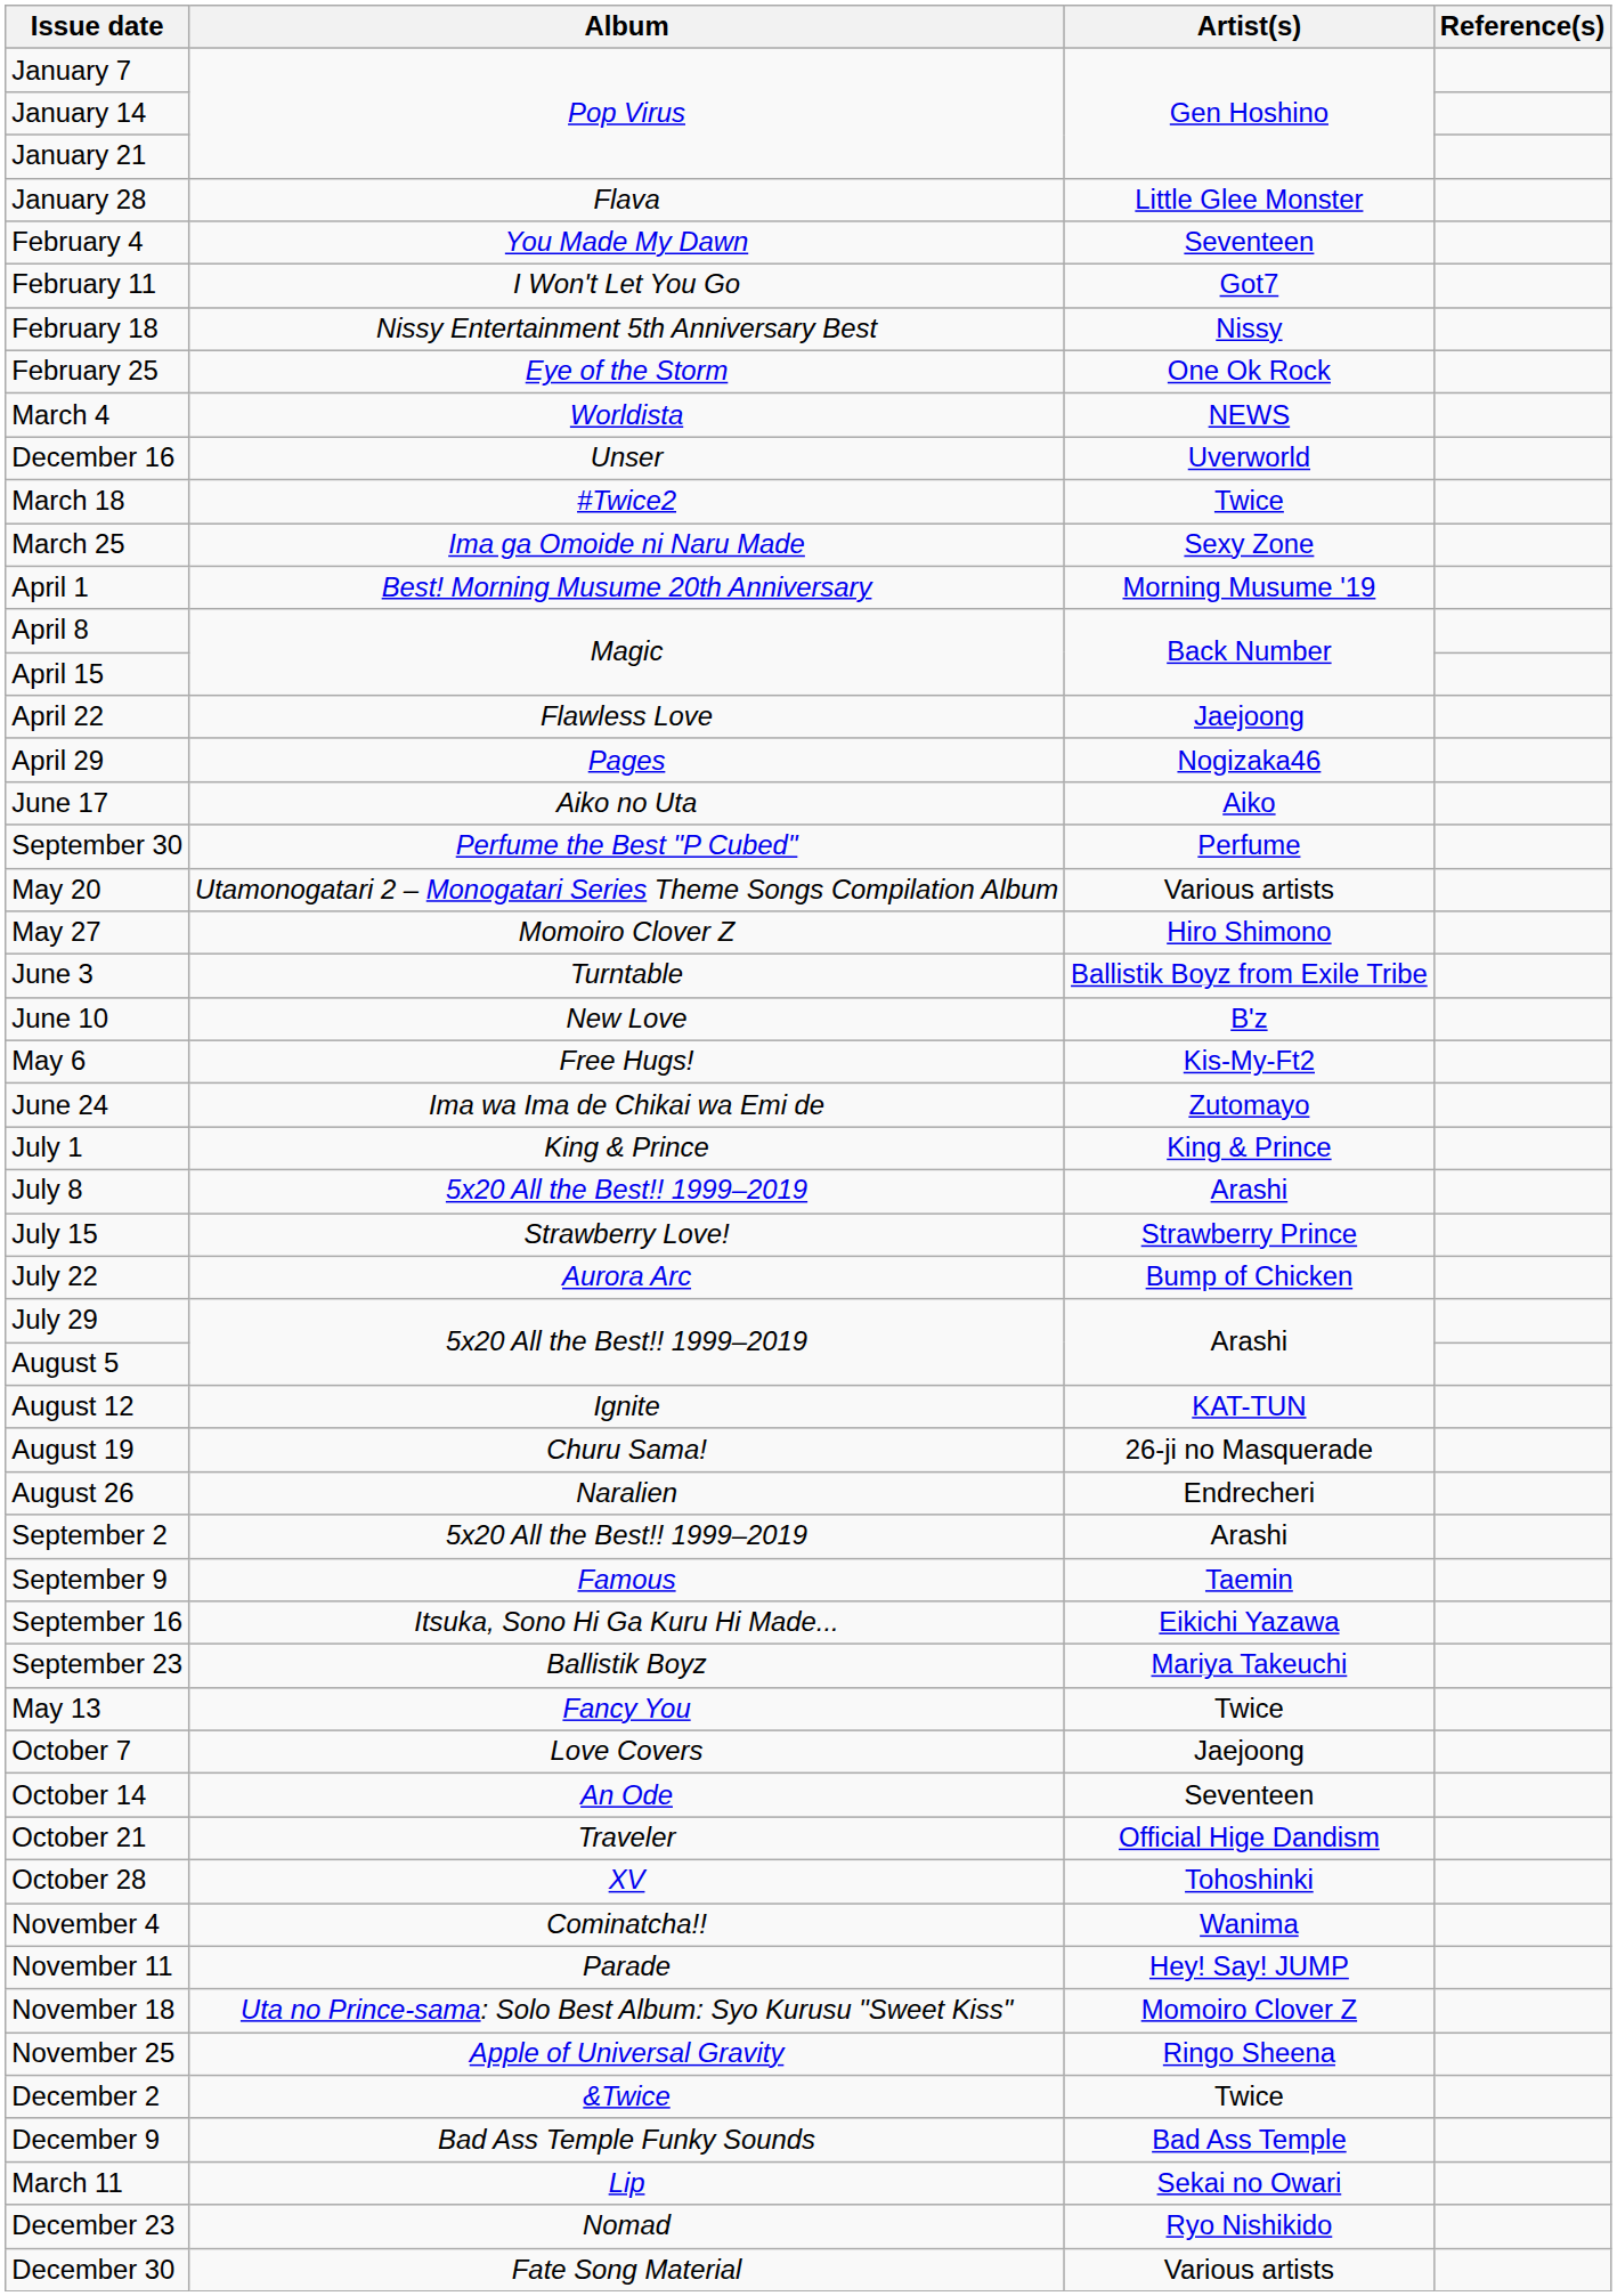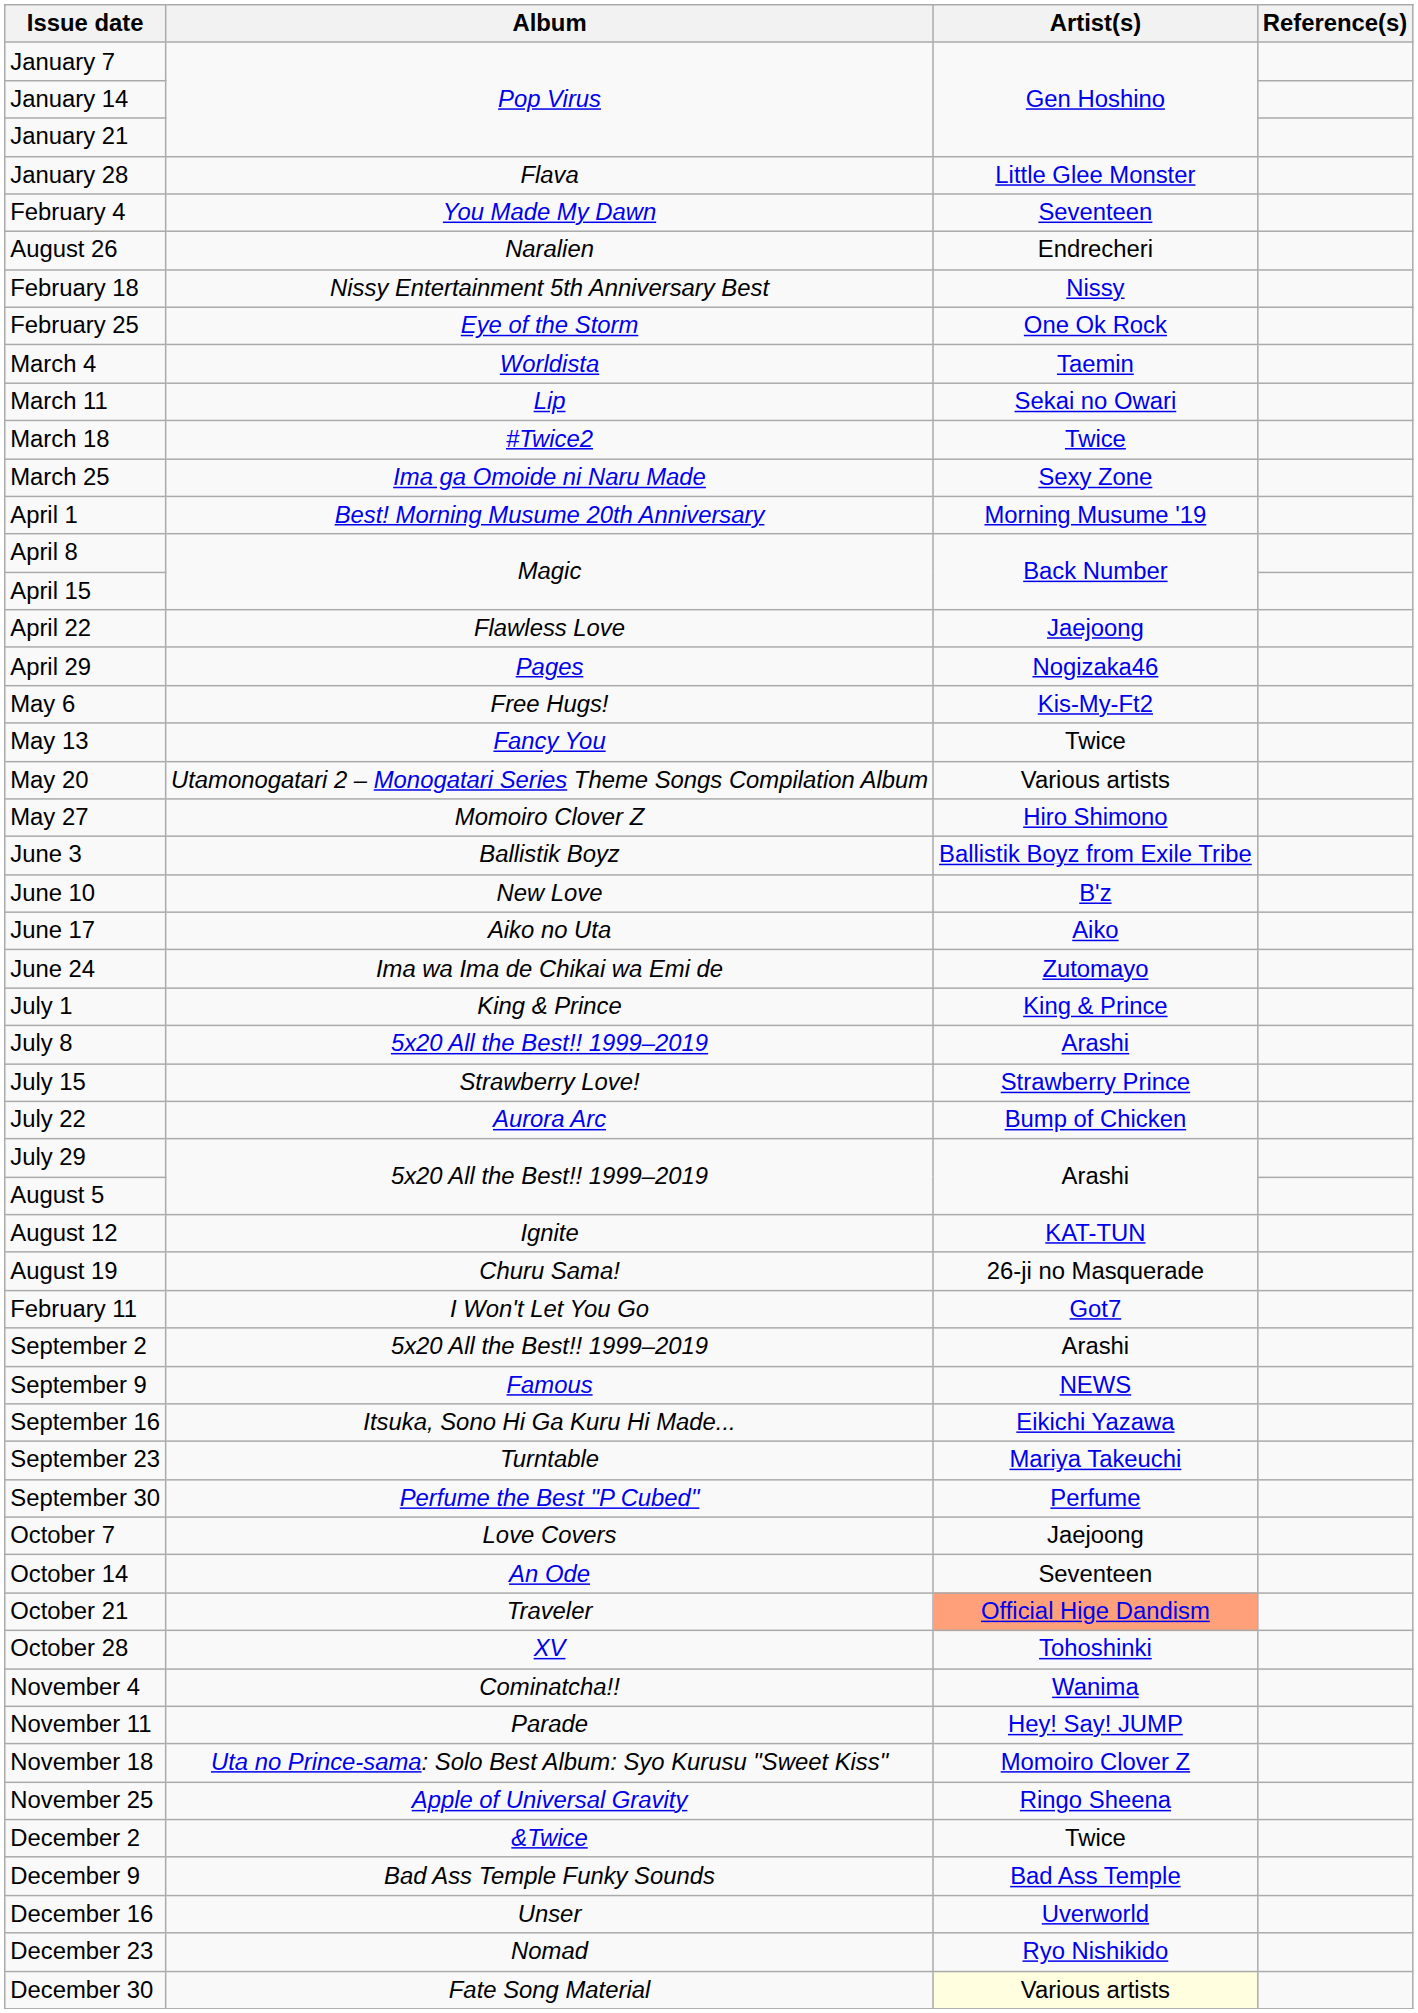rows swapped: February 11 <-> August 26
March 4 | Artist(s): NEWS -> Taemin
rows swapped: March 11 <-> December 16
rows swapped: May 6 <-> June 17
rows swapped: May 13 <-> September 30
June 3 | Album: Turntable -> Ballistik Boyz
September 9 | Artist(s): Taemin -> NEWS
September 23 | Album: Ballistik Boyz -> Turntable
October 21 | Artist(s): no background -> lightsalmon background
December 30 | Artist(s): no background -> lightyellow background
